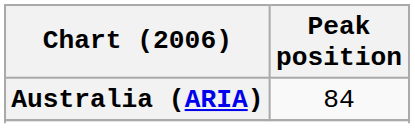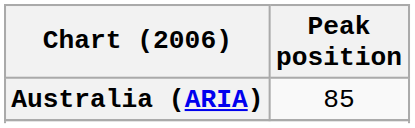Australia (ARIA) | Peak position: 84 -> 85
